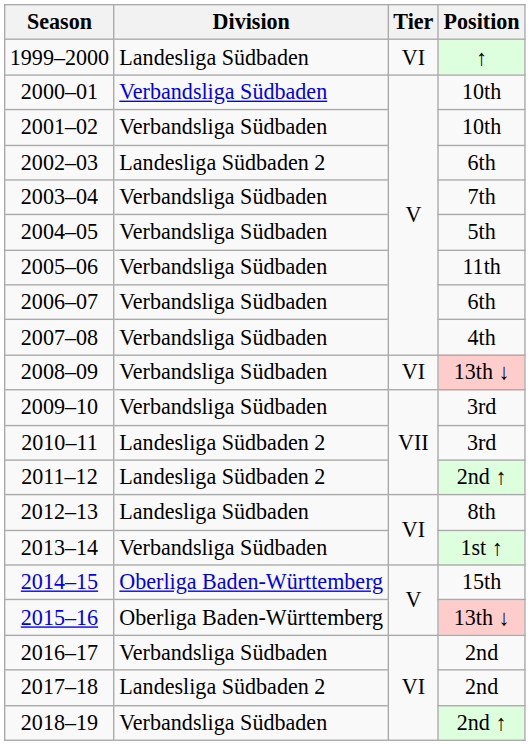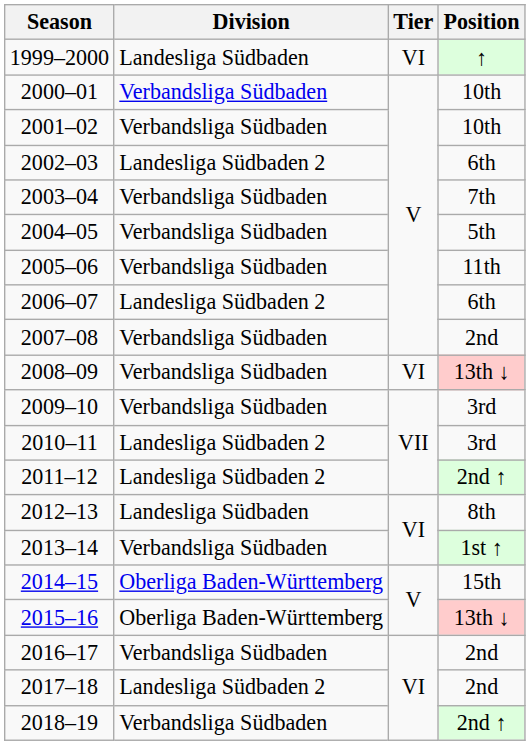2006–07 | Division: Verbandsliga Südbaden -> Landesliga Südbaden 2
2007–08 | Position: 4th -> 2nd
